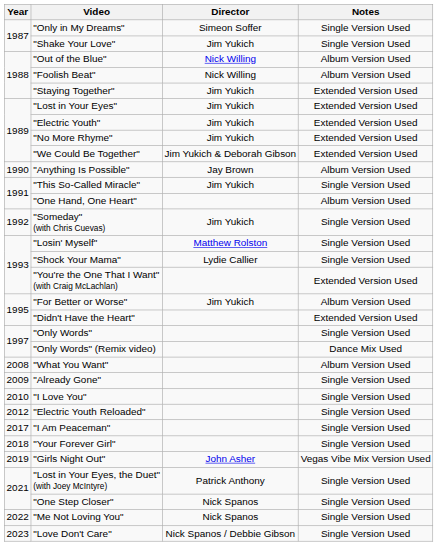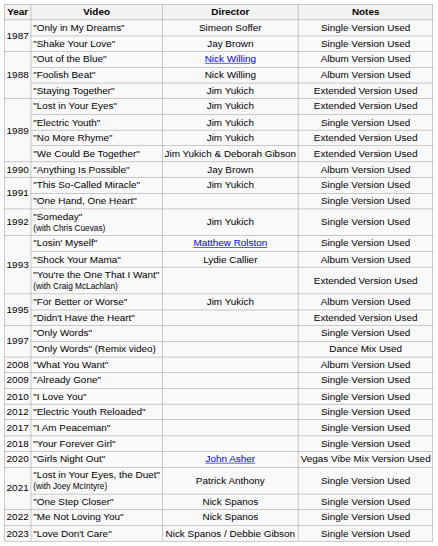"Shake Your Love" | Director: Jim Yukich -> Jay Brown
"Electric Youth" | Notes: Extended Version Used -> Single Version Used
"One Hand, One Heart" | Notes: Album Version Used -> Single Version Used
"Shock Your Mama" | Notes: Single Version Used -> Album Version Used
"Girls Night Out" | Year: 2019 -> 2020
